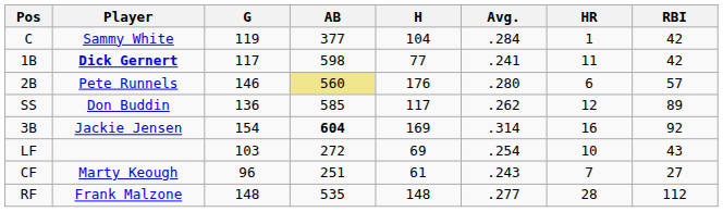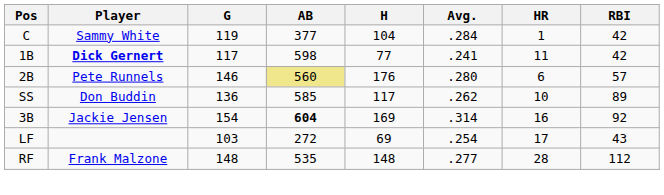SS | HR: 12 -> 10
LF | HR: 10 -> 17
- row: CF | Marty Keough | 96 | 251 | 61 | .243 | 7 | 27
